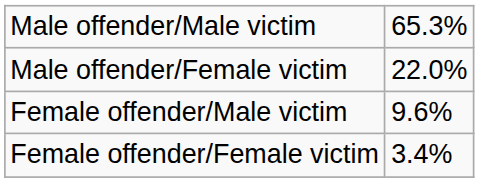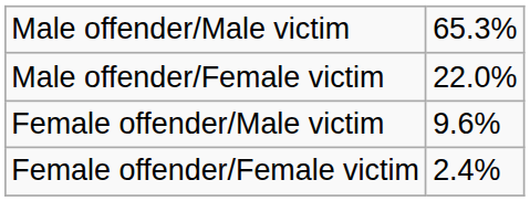Female offender/Female victim | column 2: 3.4% -> 2.4%
